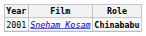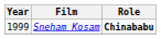Sneham Kosam | Year: 2001 -> 1999
